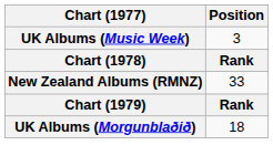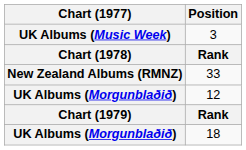+ row: UK Albums (Morgunblaðið) | 12
